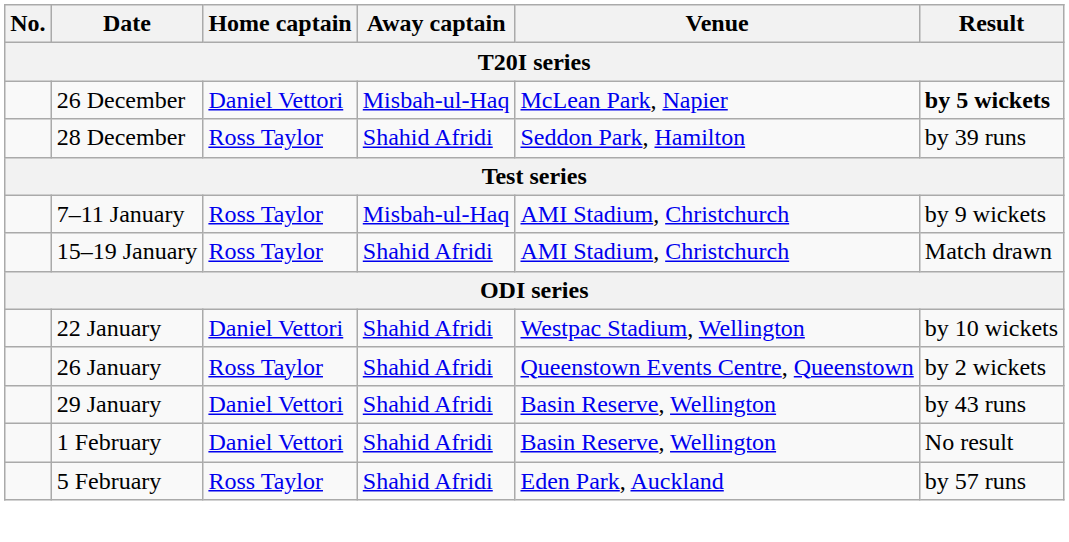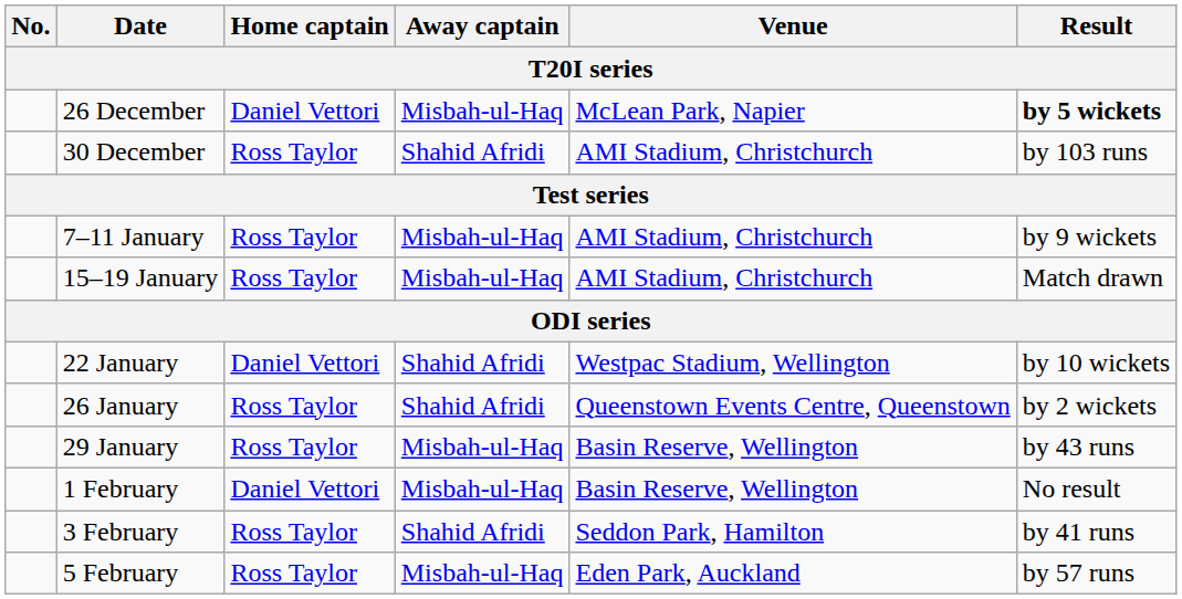- row: 28 December | Ross Taylor | Shahid Afridi | Seddon Park, Hamilton | by 39 runs
+ row: 30 December | Ross Taylor | Shahid Afridi | AMI Stadium, Christchurch | by 103 runs
15–19 January | Away captain: Shahid Afridi -> Misbah-ul-Haq
29 January | Home captain: Daniel Vettori -> Ross Taylor
29 January | Away captain: Shahid Afridi -> Misbah-ul-Haq
1 February | Away captain: Shahid Afridi -> Misbah-ul-Haq
+ row: 3 February | Ross Taylor | Shahid Afridi | Seddon Park, Hamilton | by 41 runs
5 February | Away captain: Shahid Afridi -> Misbah-ul-Haq
